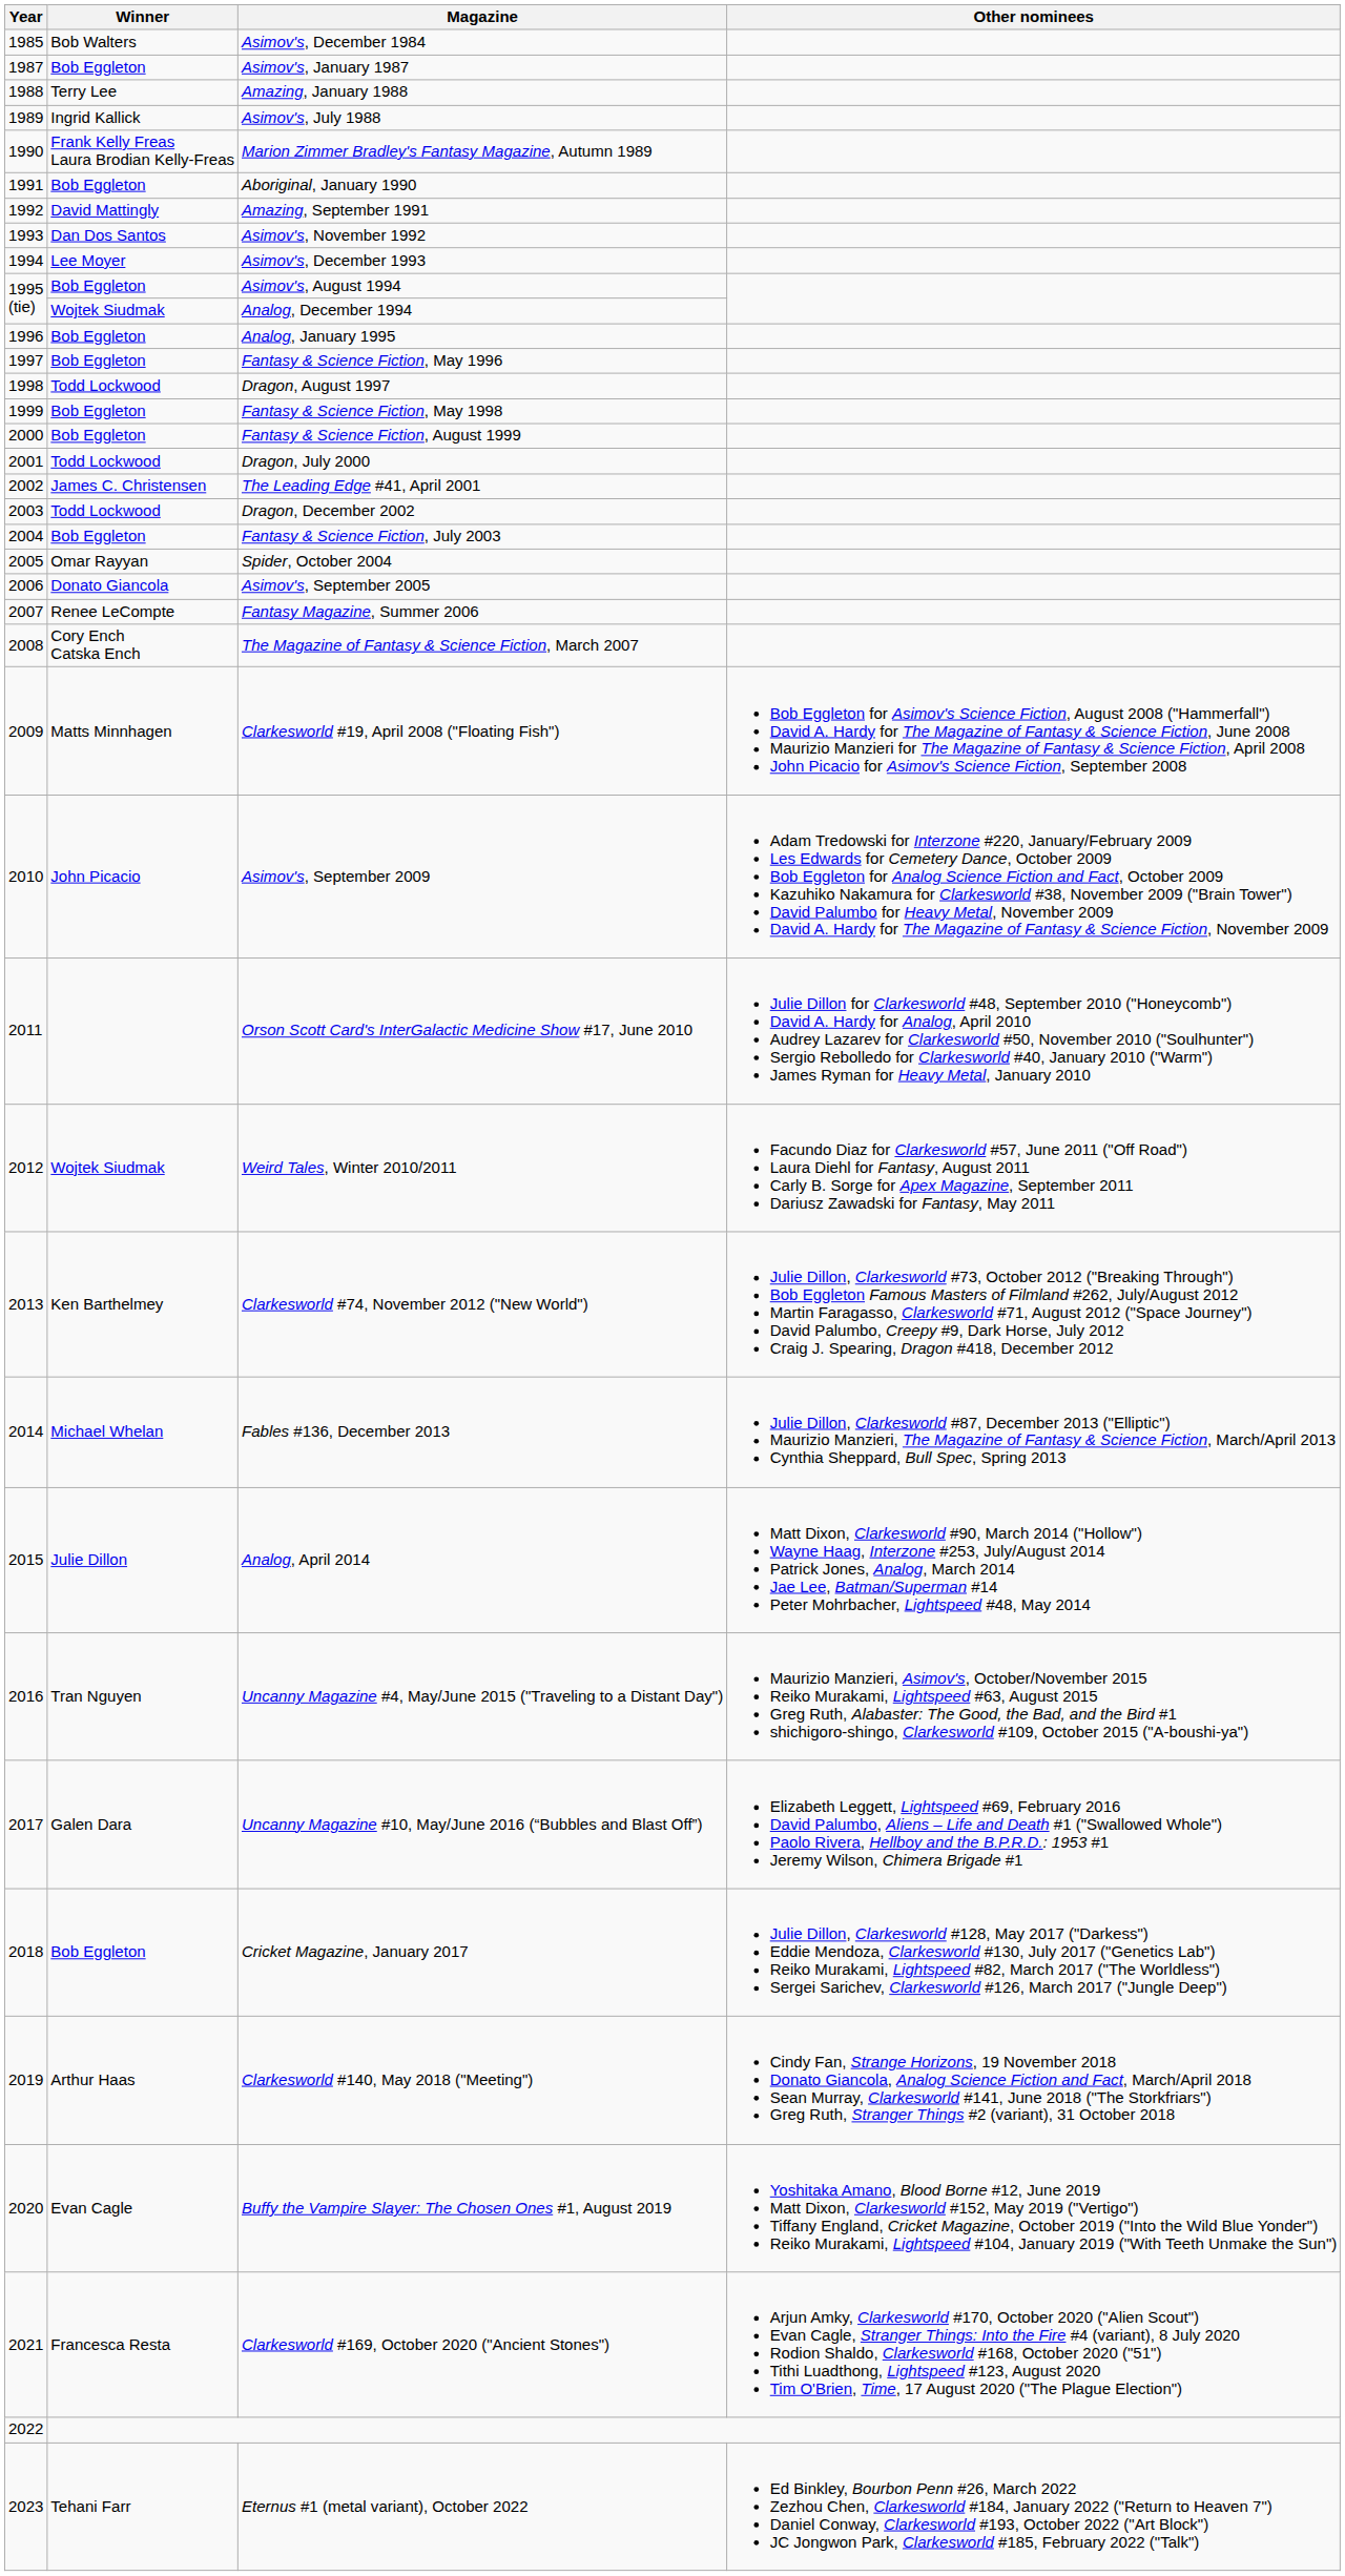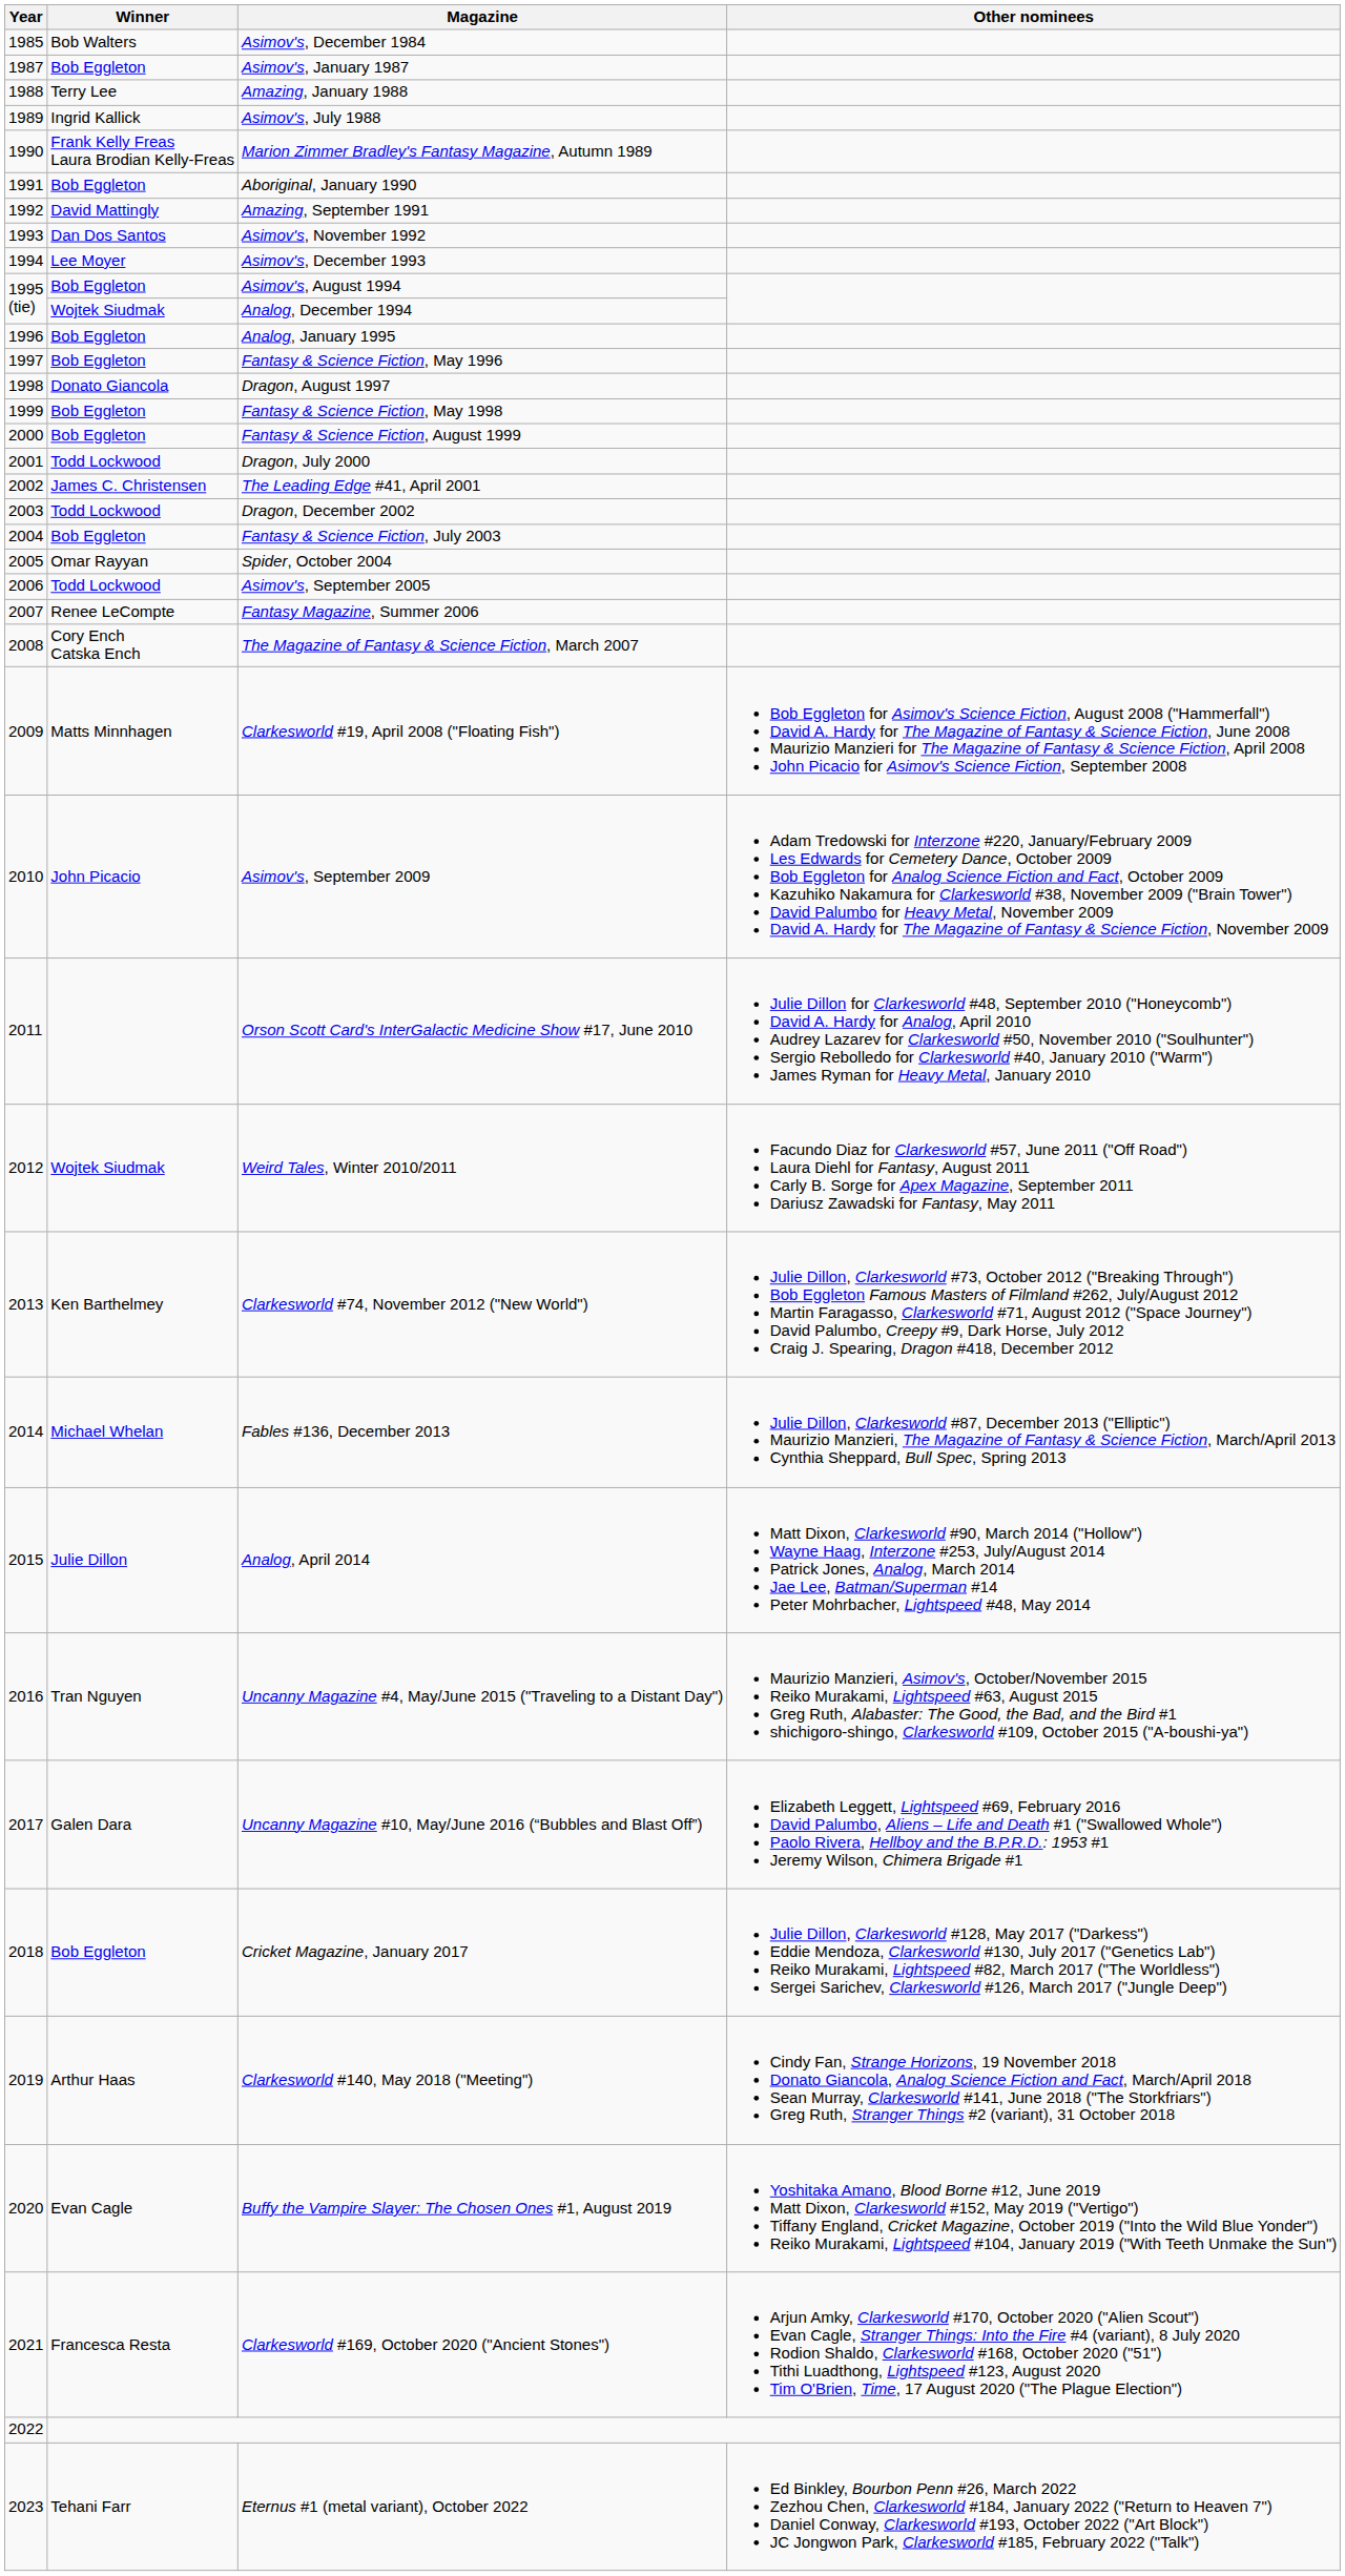Dragon, August 1997 | Winner: Todd Lockwood -> Donato Giancola
Asimov's, September 2005 | Winner: Donato Giancola -> Todd Lockwood
